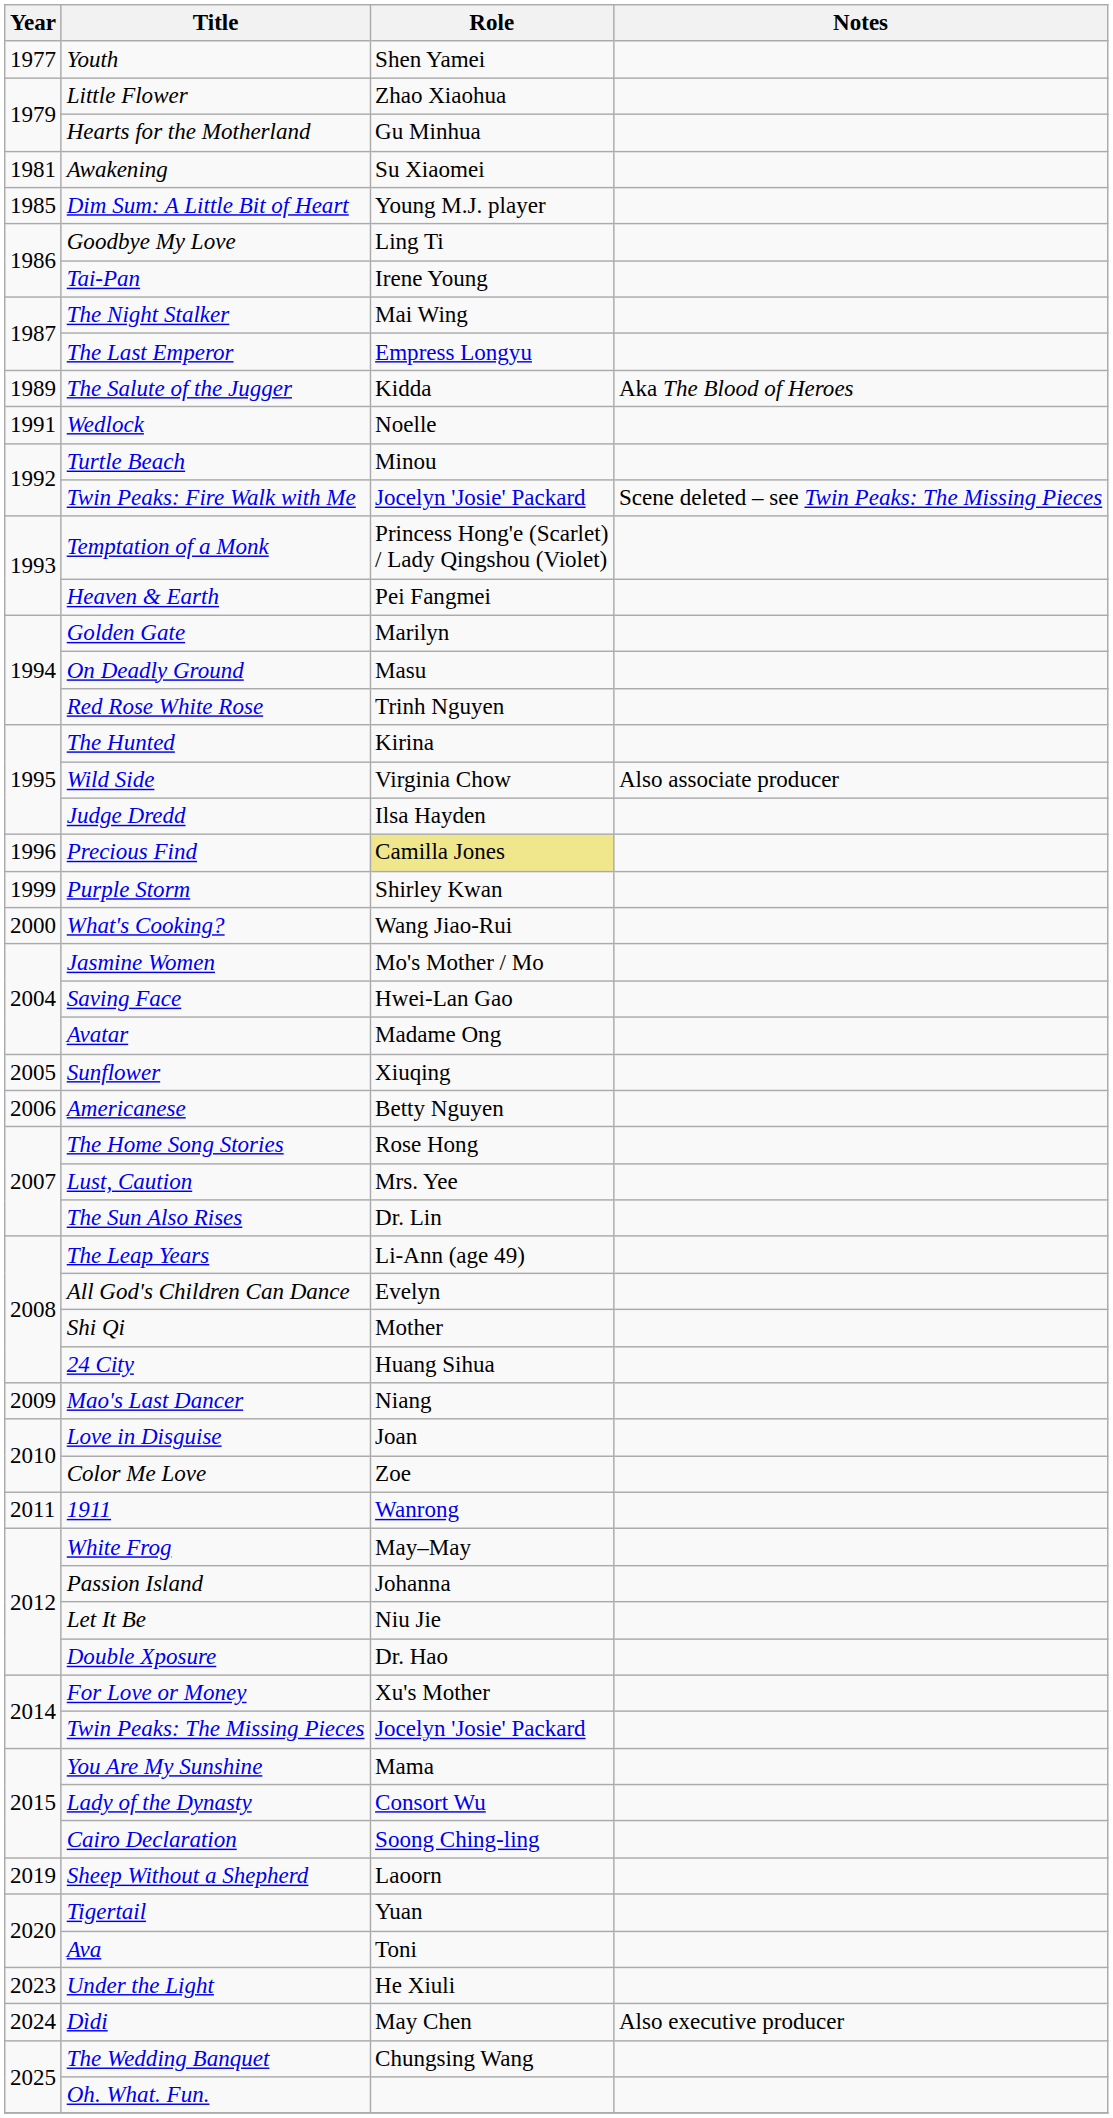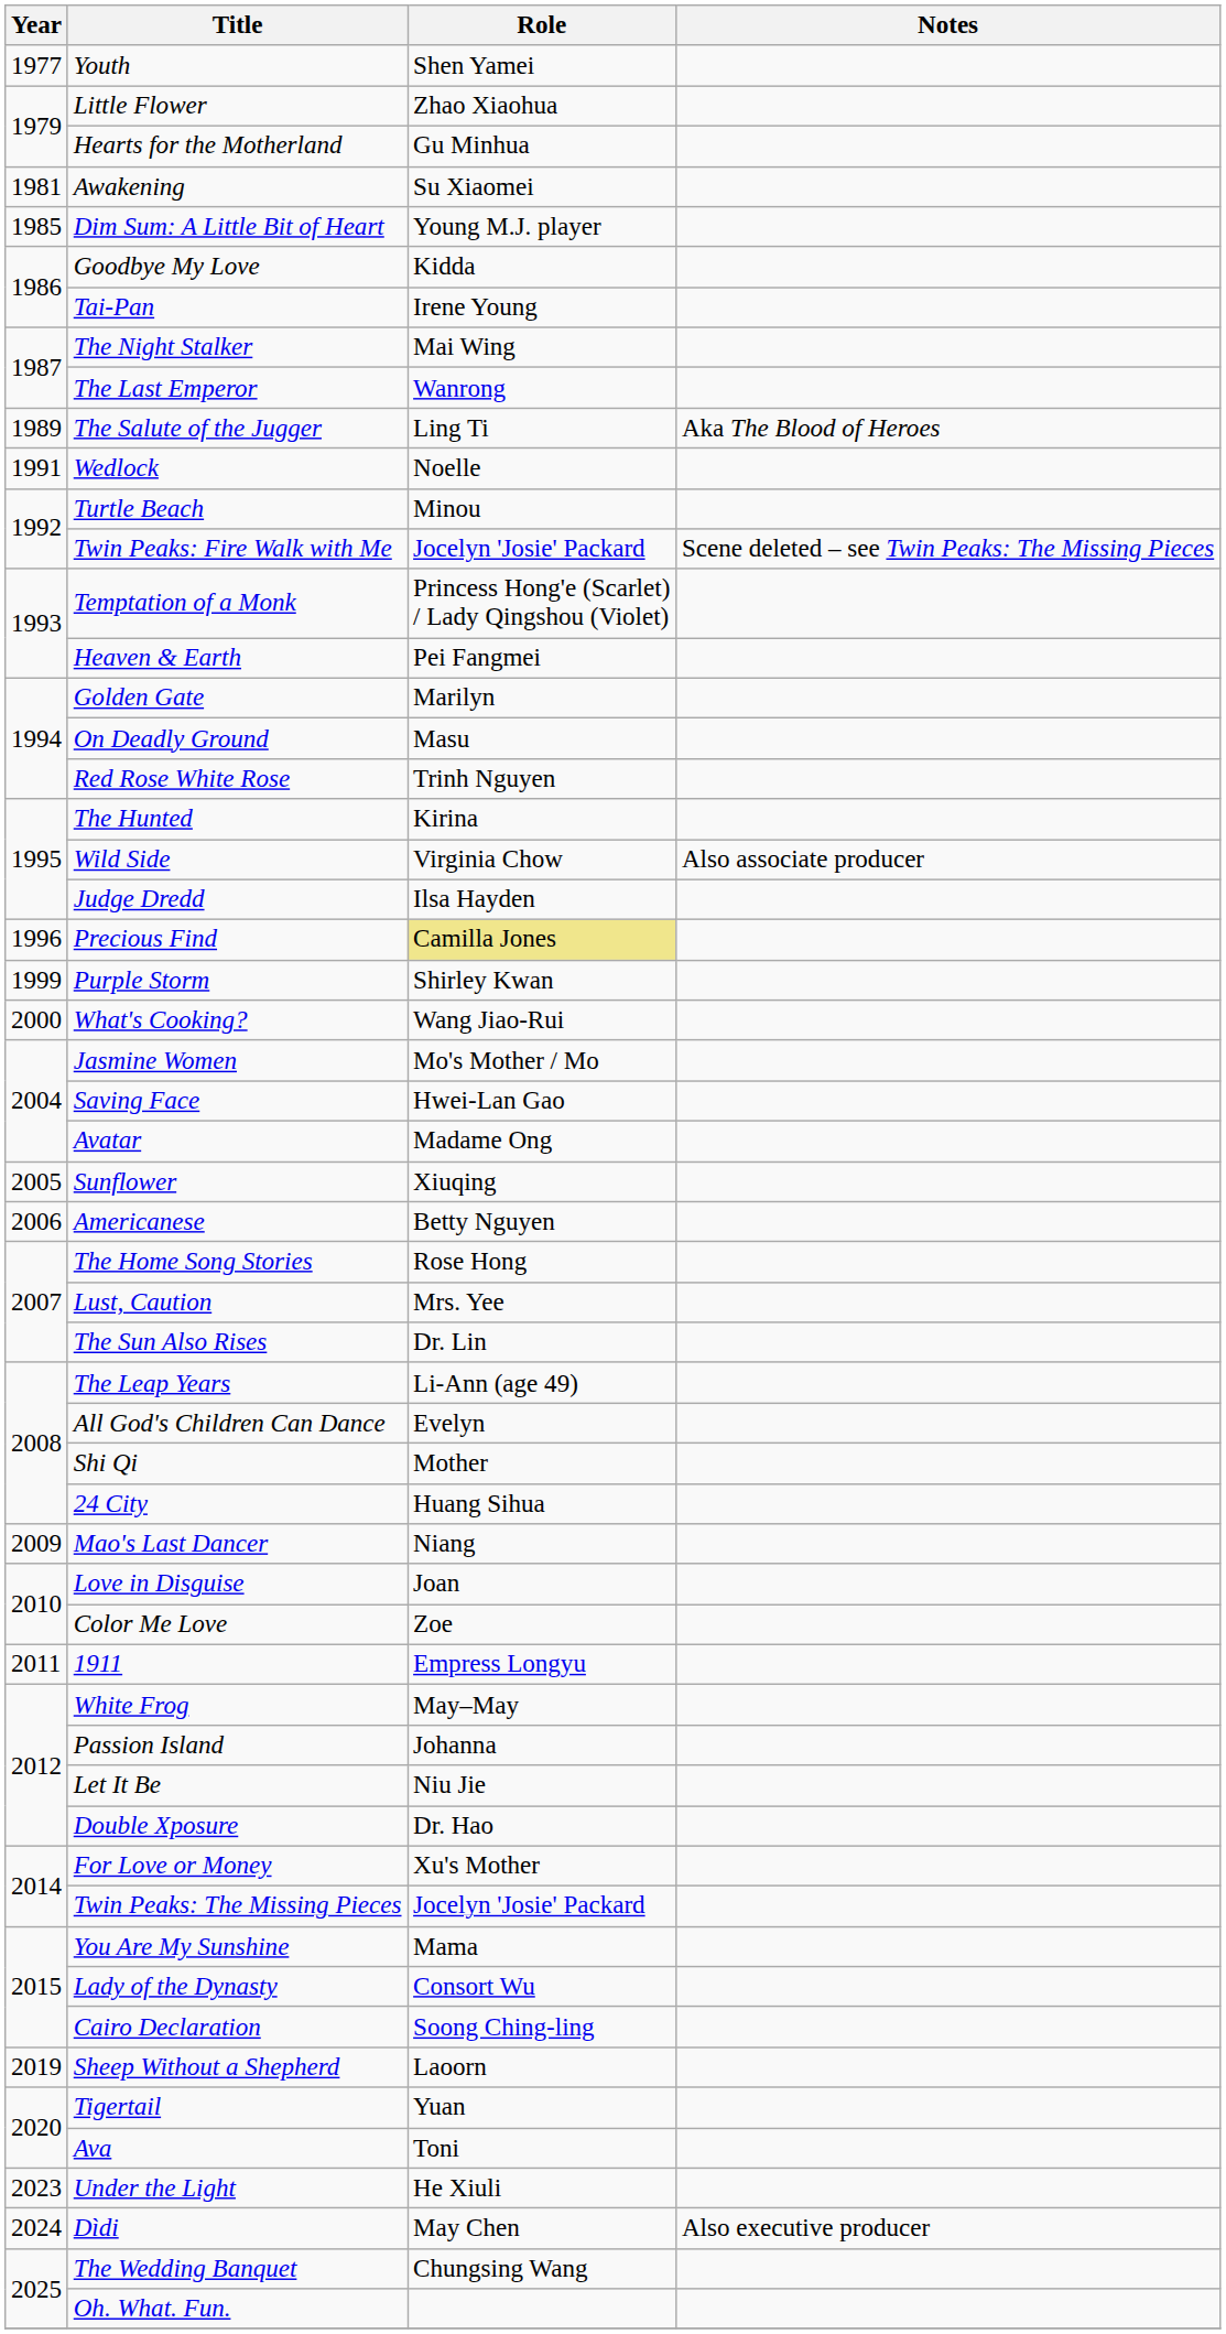Goodbye My Love | Role: Ling Ti -> Kidda
The Last Emperor | Role: Empress Longyu -> Wanrong
The Salute of the Jugger | Role: Kidda -> Ling Ti
1911 | Role: Wanrong -> Empress Longyu
